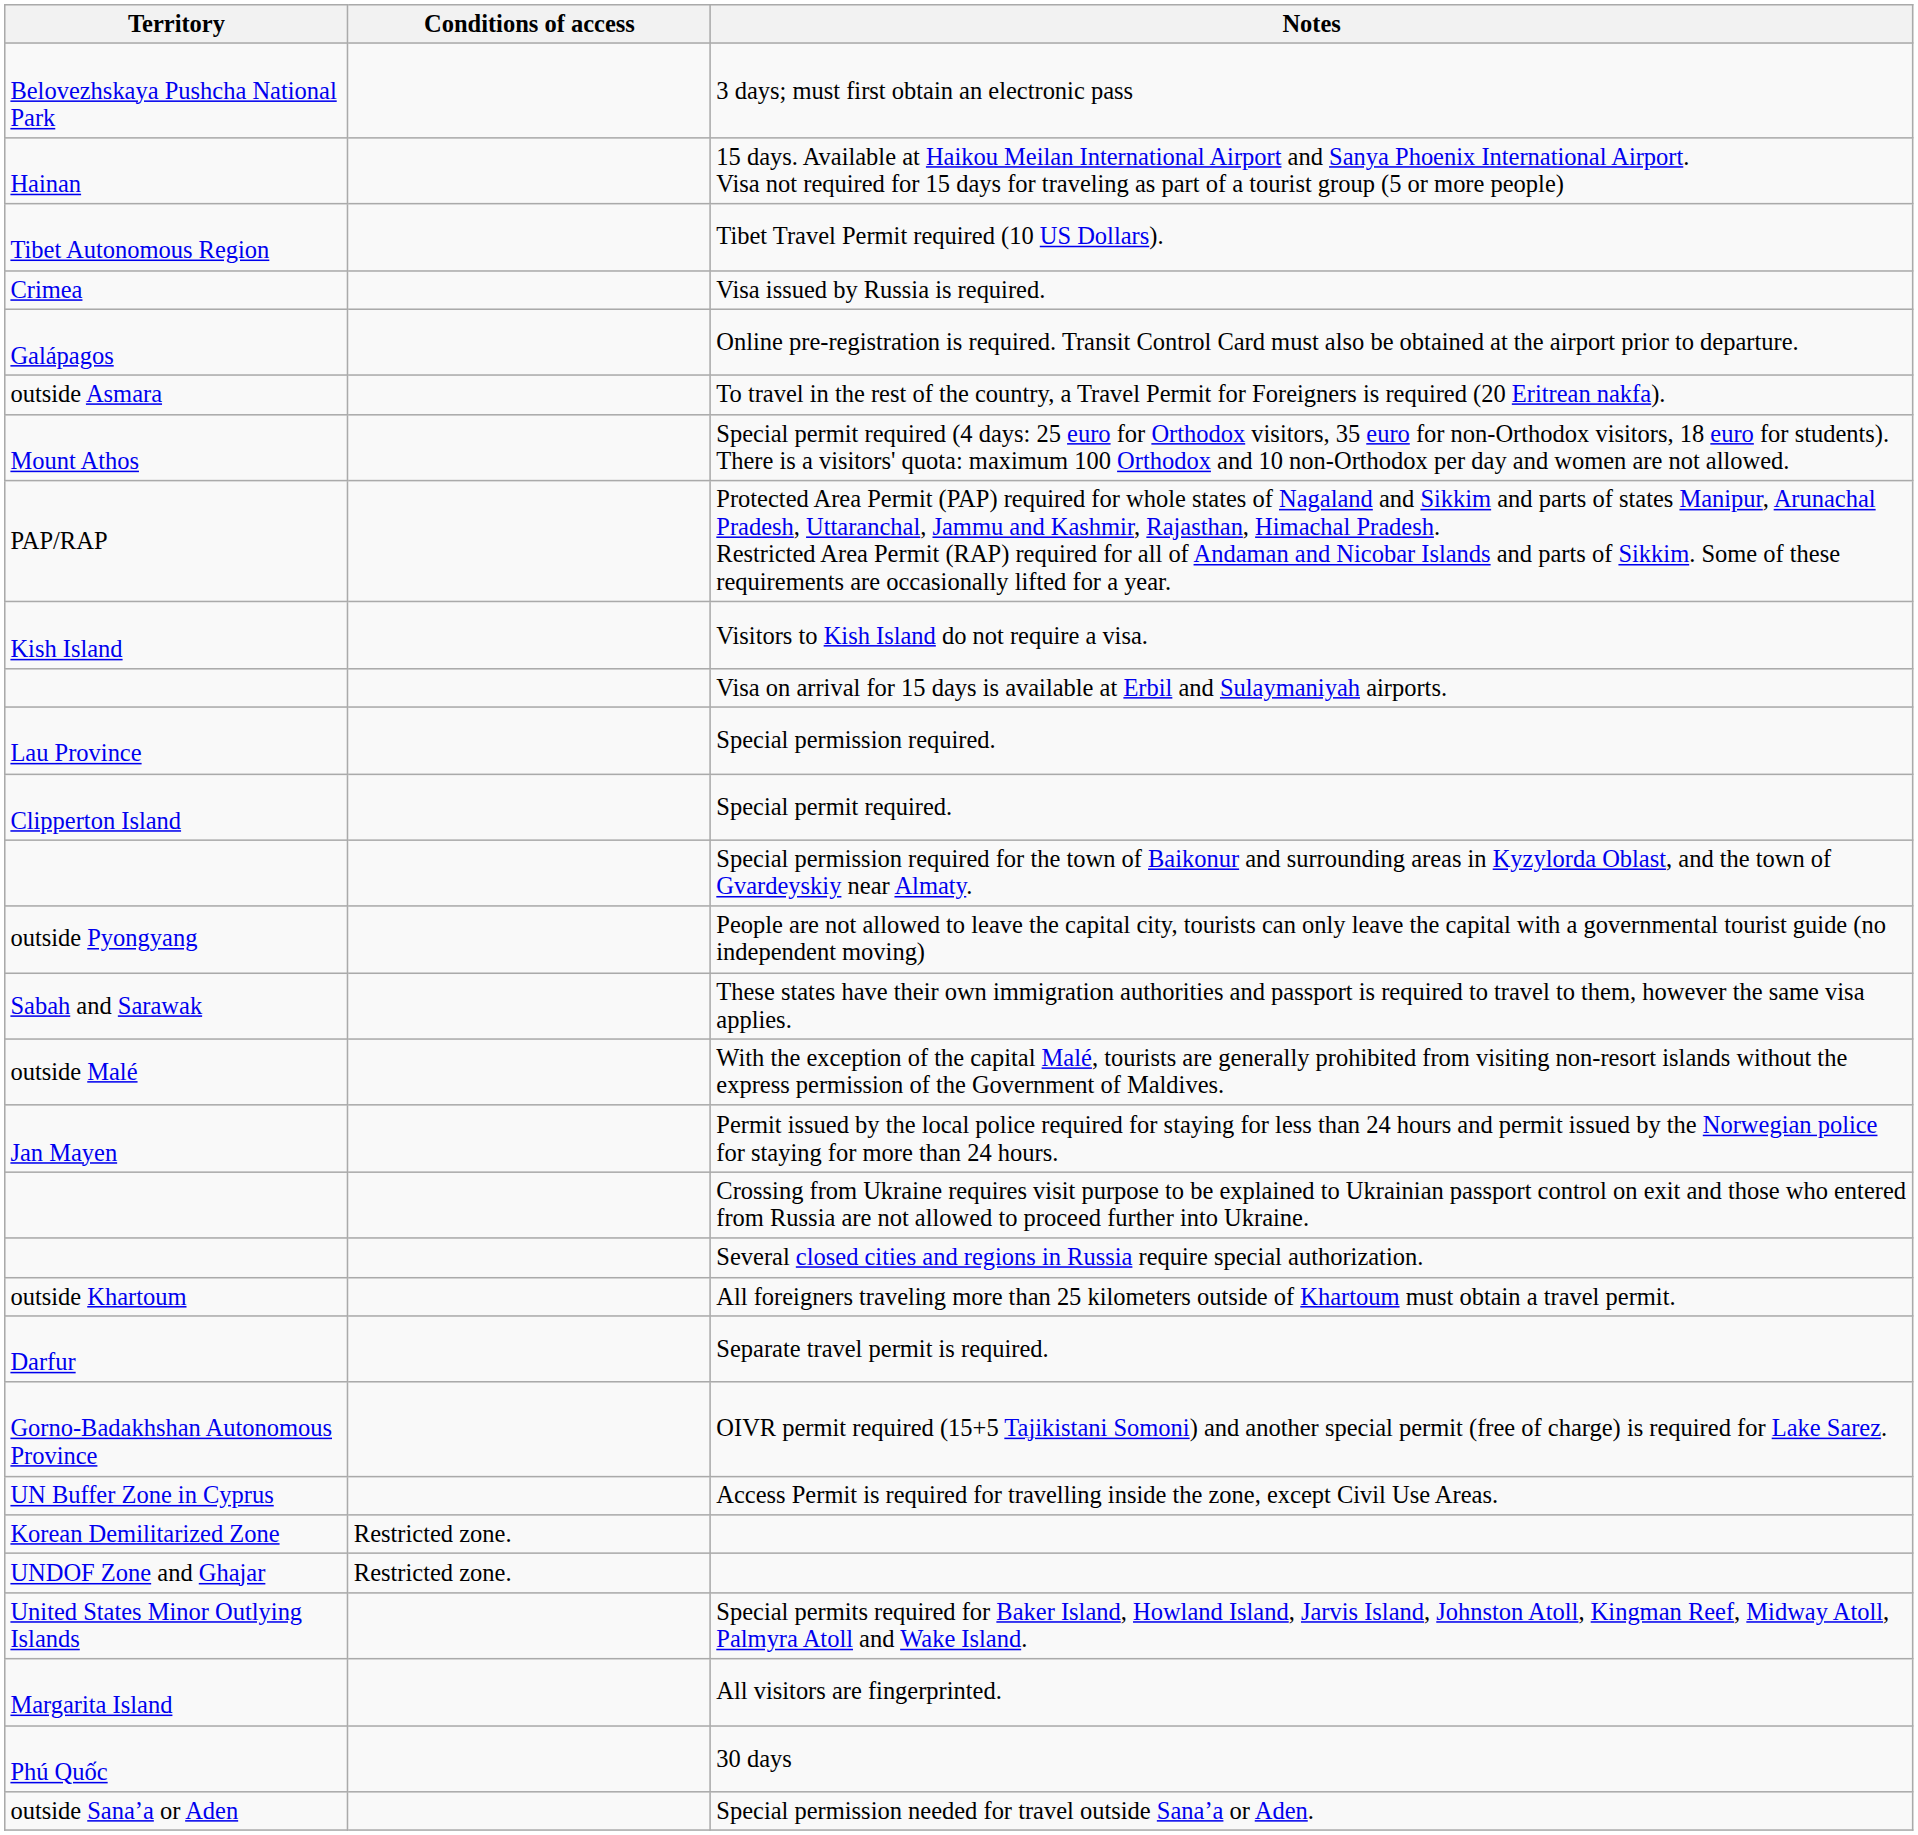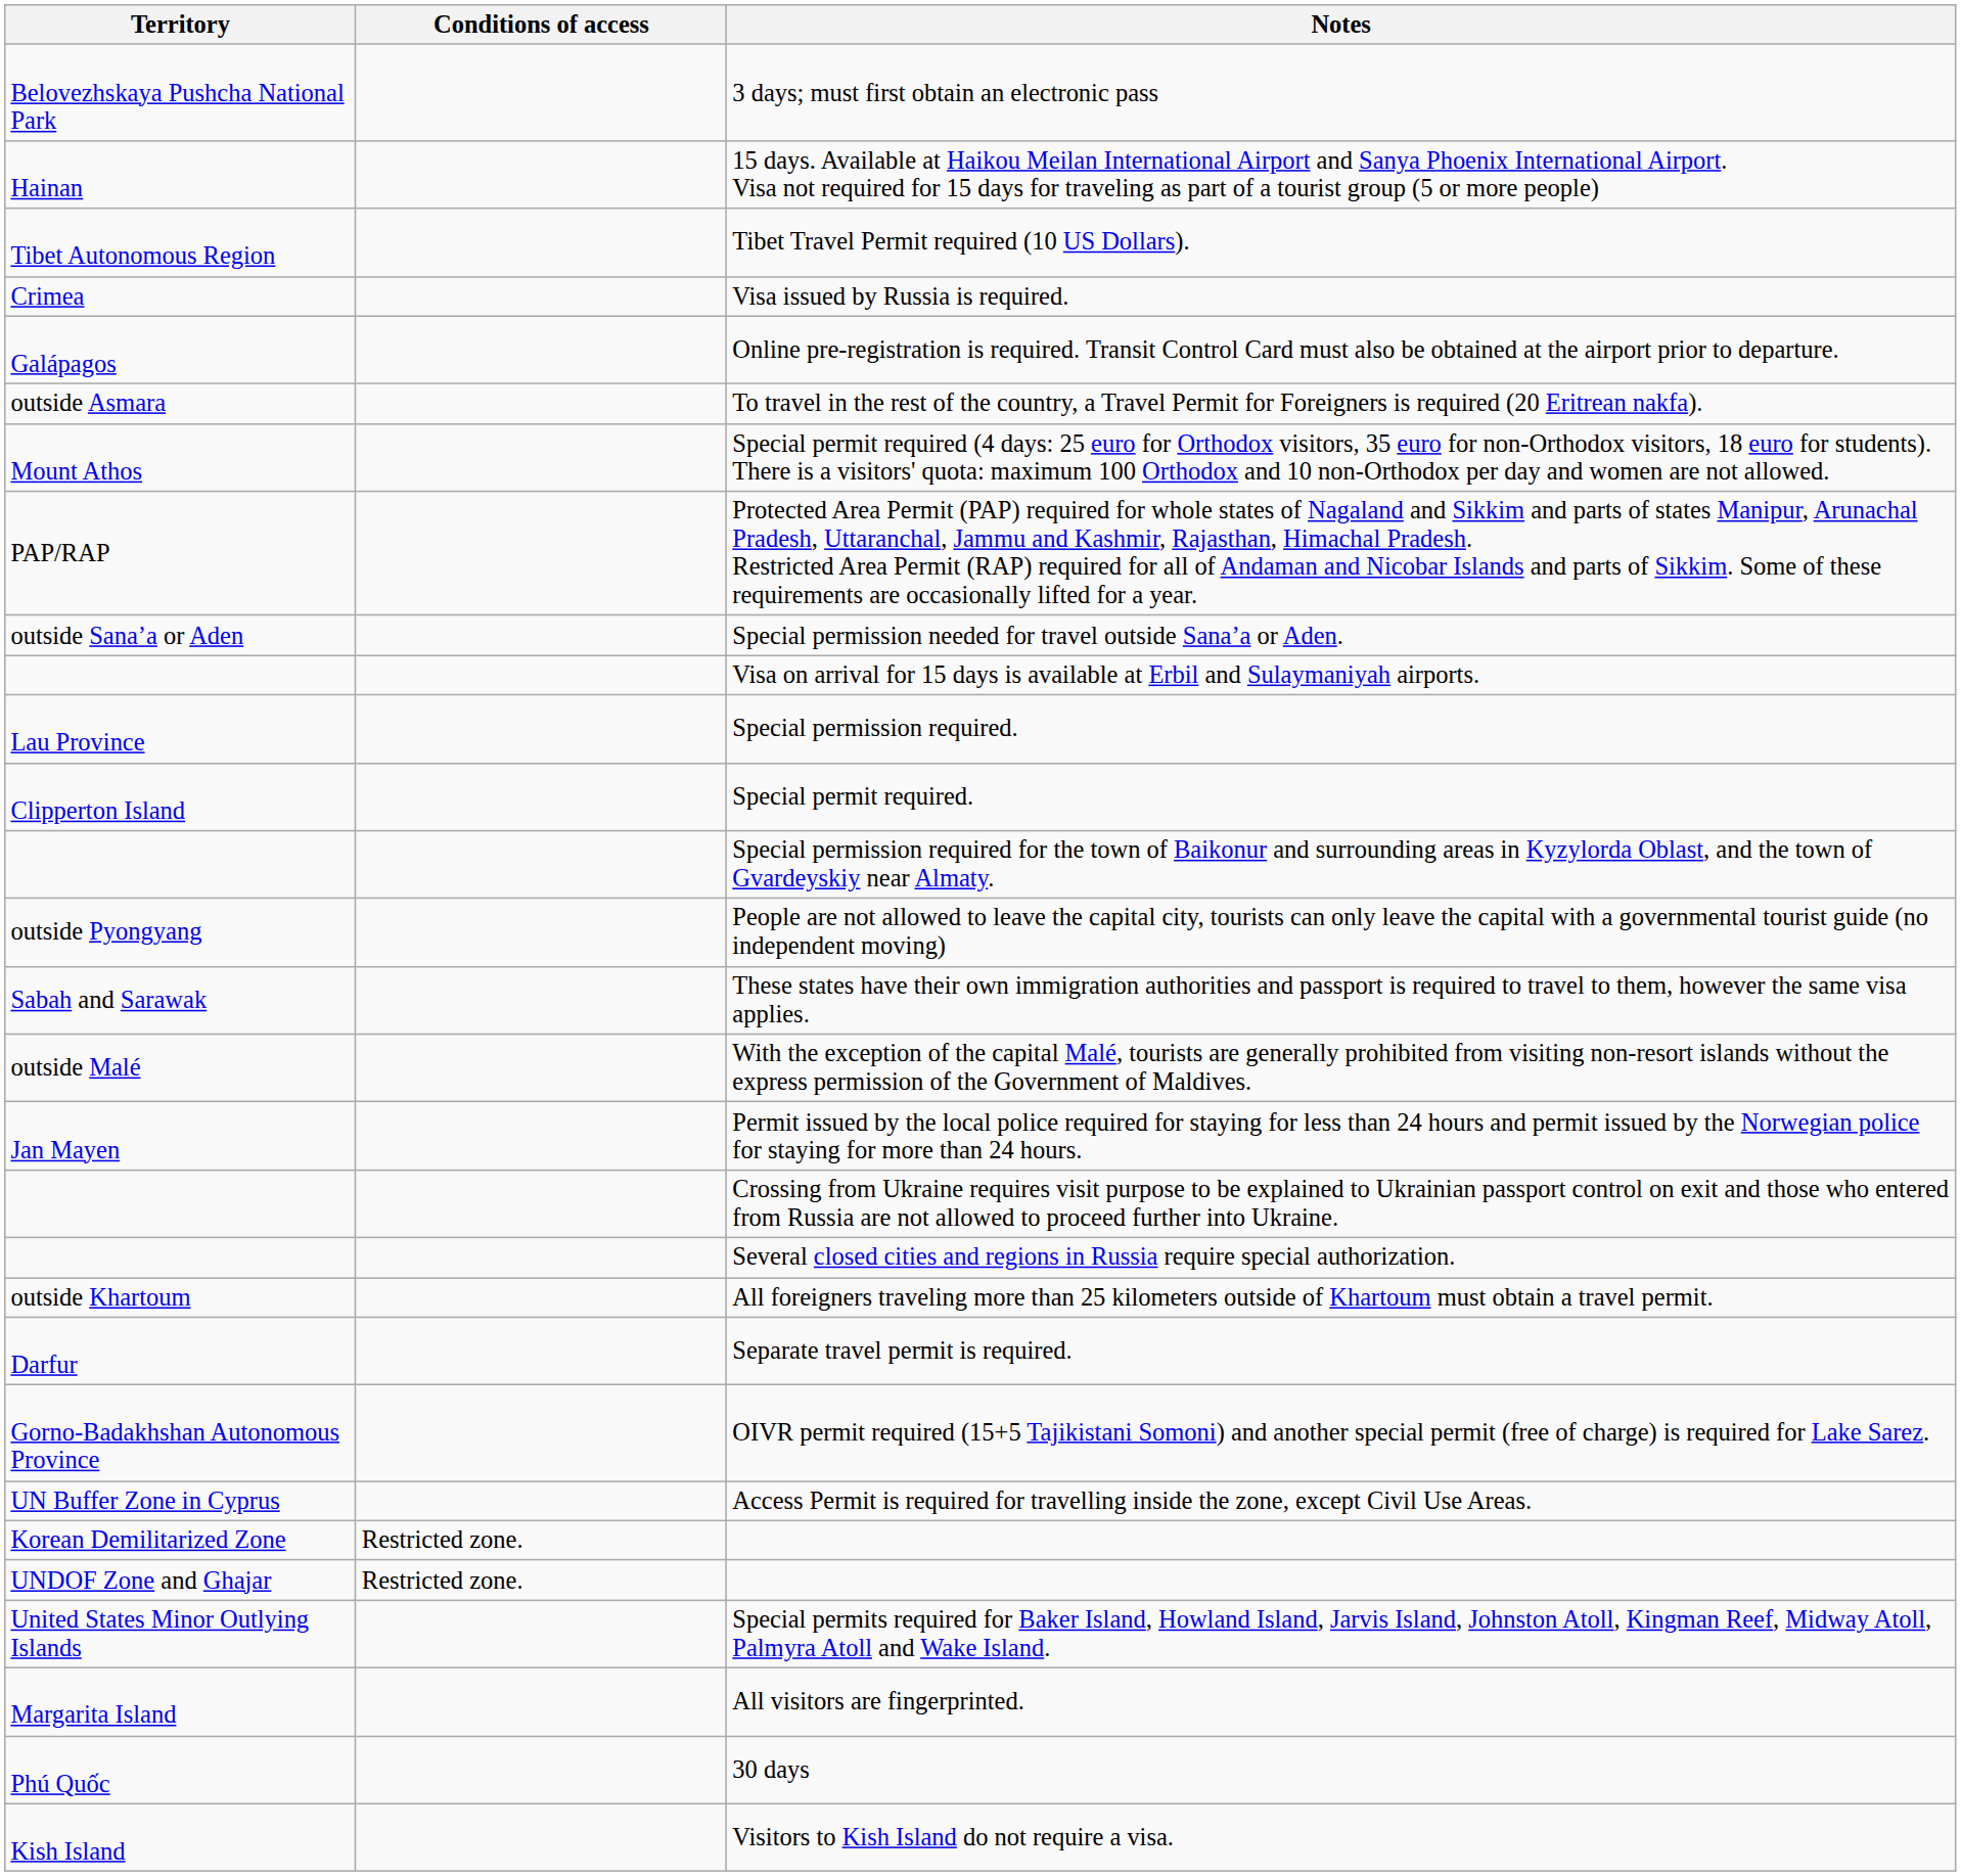rows swapped: Visitors to Kish Island do not require a visa. <-> Special permission needed for travel outside Sana’a or Aden.
